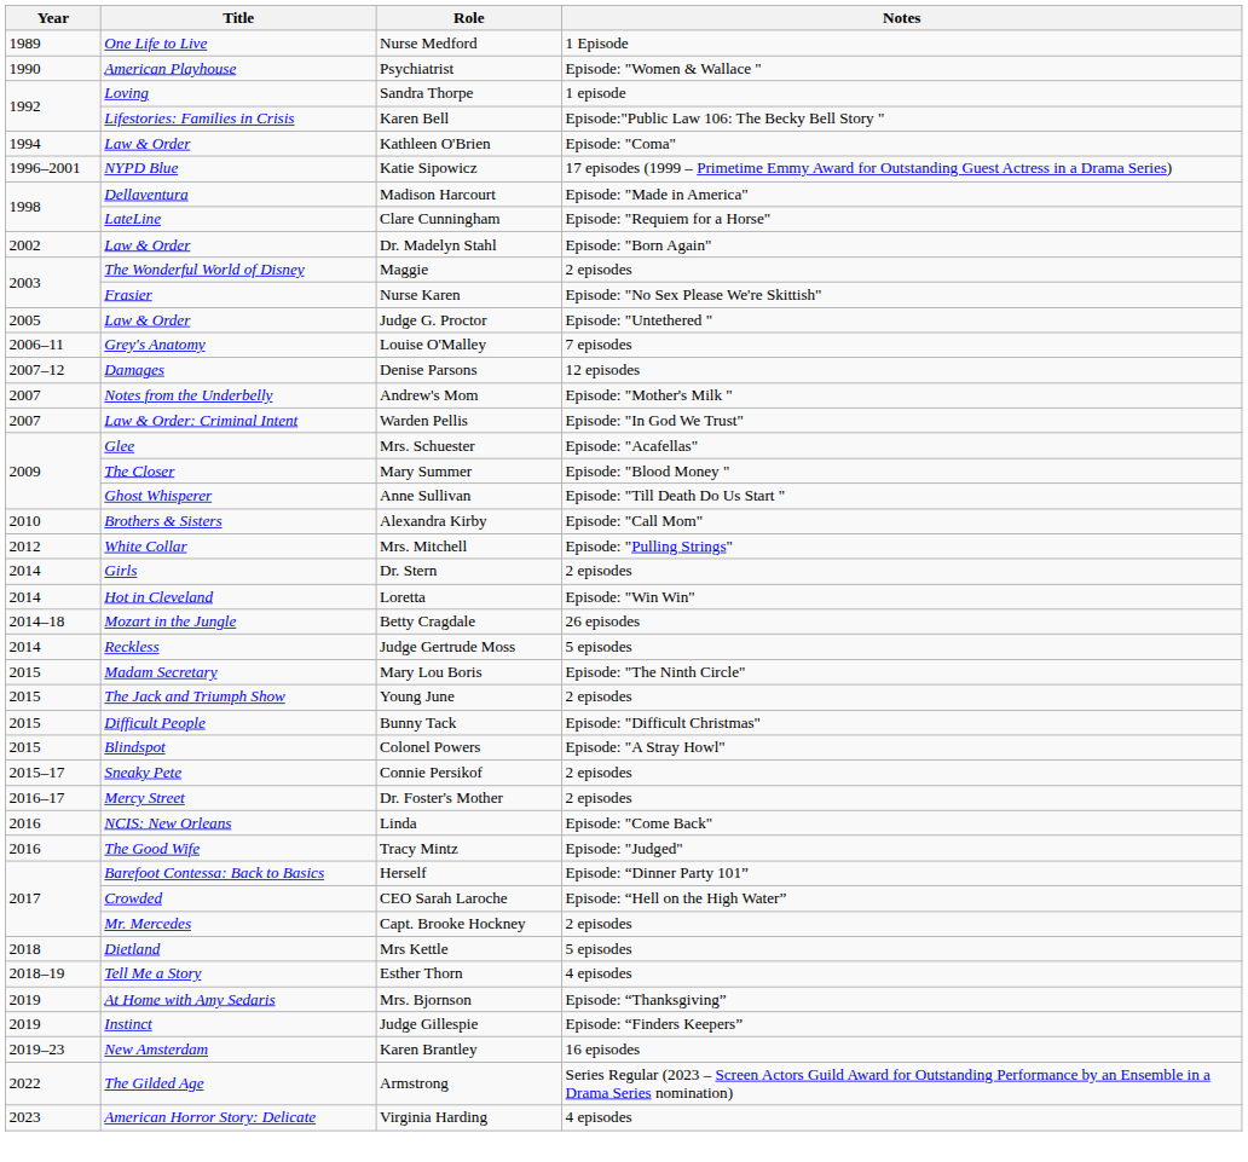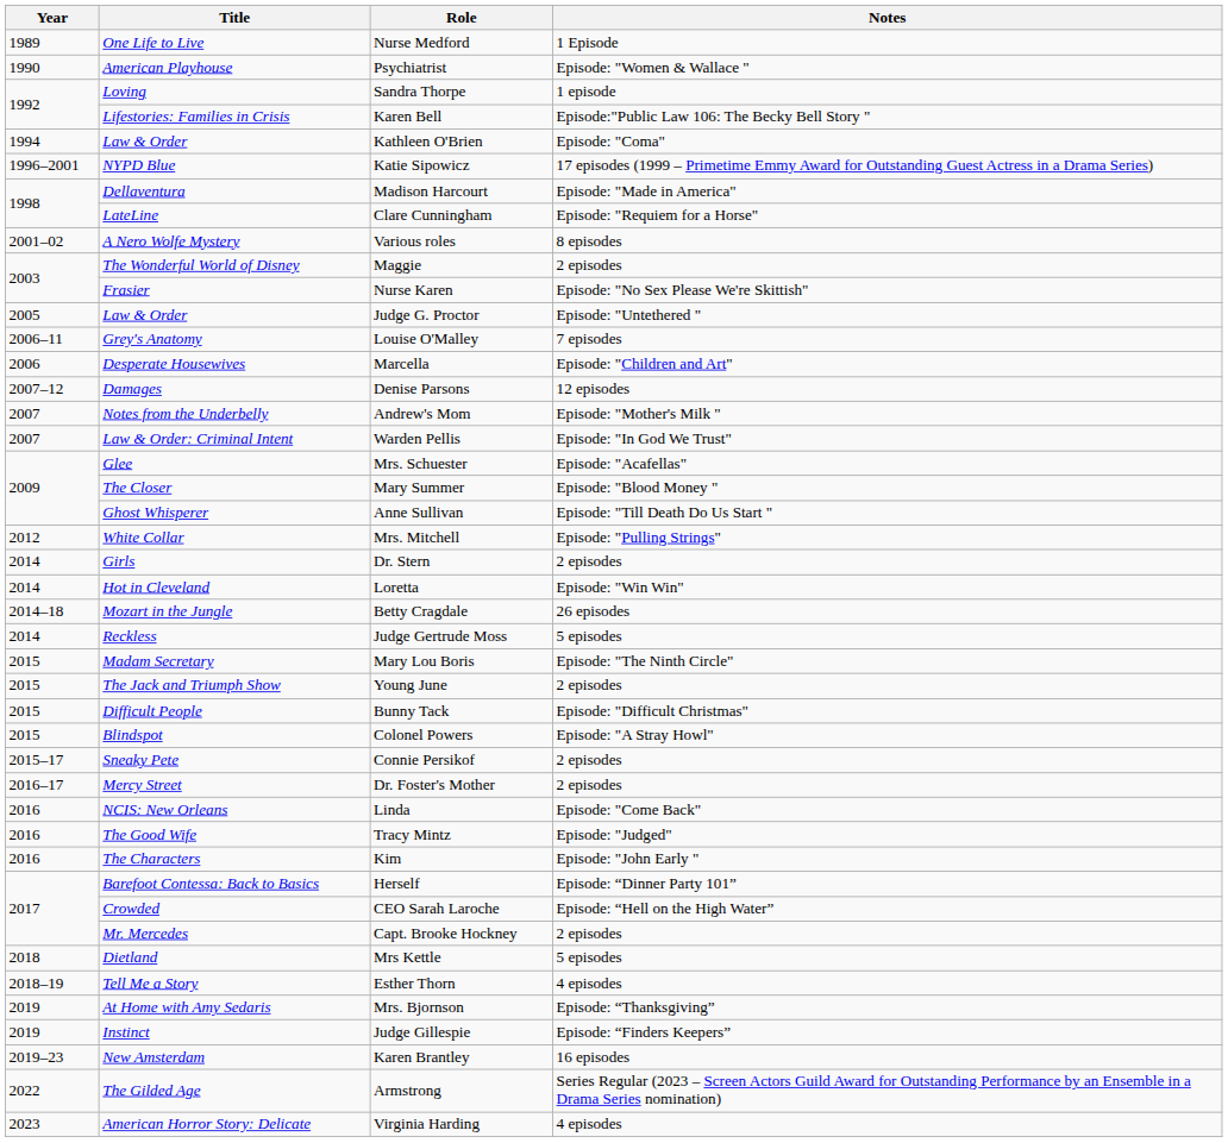+ row: 2001–02 | A Nero Wolfe Mystery | Various roles | 8 episodes
- row: 2002 | Law & Order | Dr. Madelyn Stahl | Episode: "Born Again"
+ row: 2006 | Desperate Housewives | Marcella | Episode: "Children and Art"
- row: 2010 | Brothers & Sisters | Alexandra Kirby | Episode: "Call Mom"
+ row: 2016 | The Characters | Kim | Episode: "John Early "
